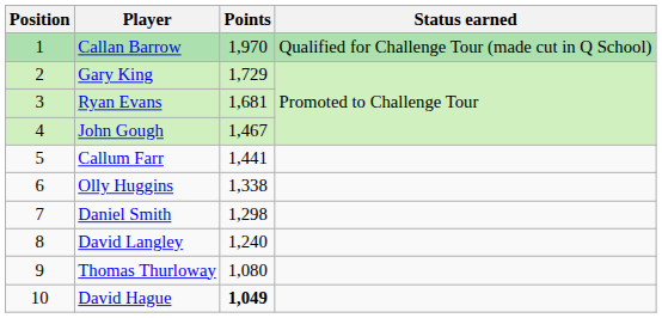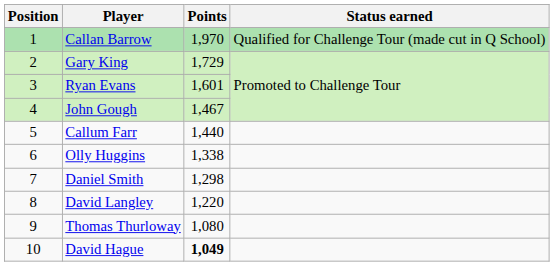Ryan Evans | Points: 1,681 -> 1,601
Callum Farr | Points: 1,441 -> 1,440
David Langley | Points: 1,240 -> 1,220
